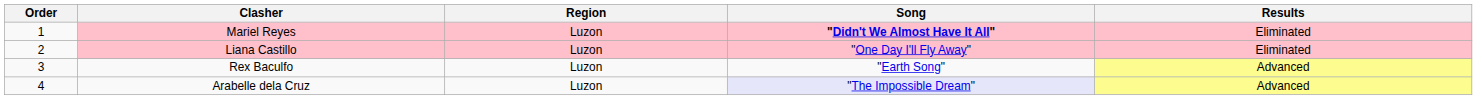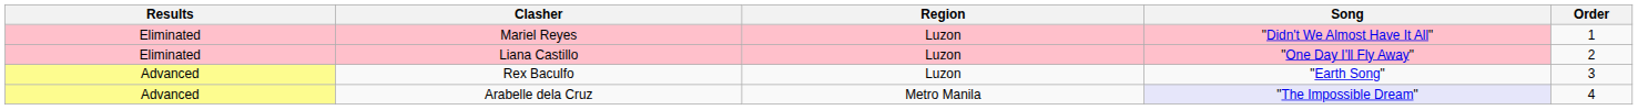columns swapped: Order <-> Results
Mariel Reyes | Song: bold -> normal
Arabelle dela Cruz | Region: Luzon -> Metro Manila
